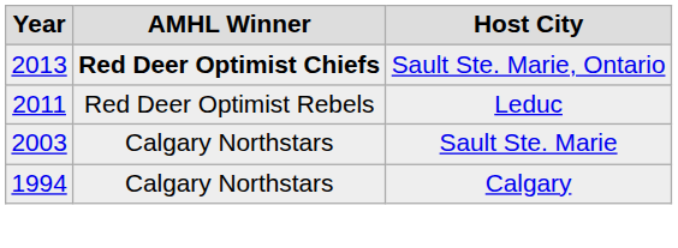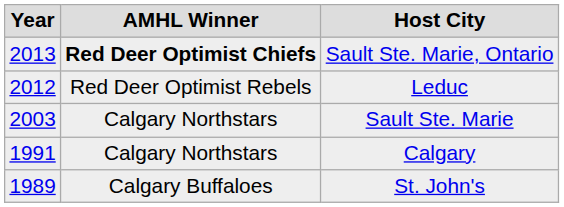Leduc | Year: 2011 -> 2012
Calgary | Year: 1994 -> 1991
+ row: 1989 | Calgary Buffaloes | St. John's
